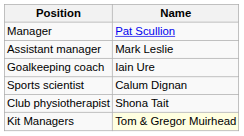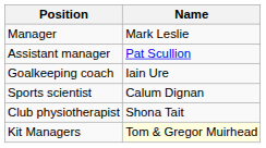Manager | Name: Pat Scullion -> Mark Leslie
Assistant manager | Name: Mark Leslie -> Pat Scullion
